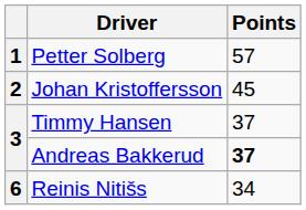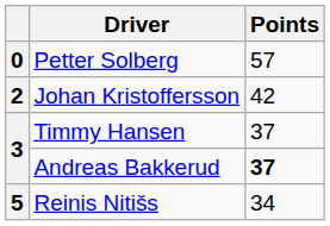Petter Solberg | column 1: 1 -> 0
Johan Kristoffersson | Points: 45 -> 42
Reinis Nitišs | column 1: 6 -> 5
